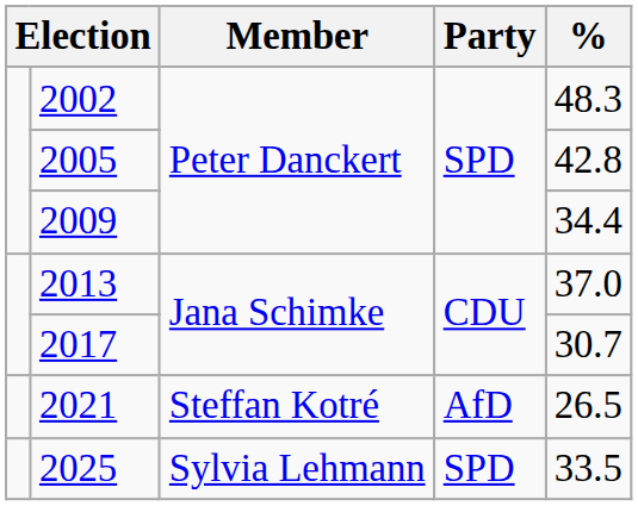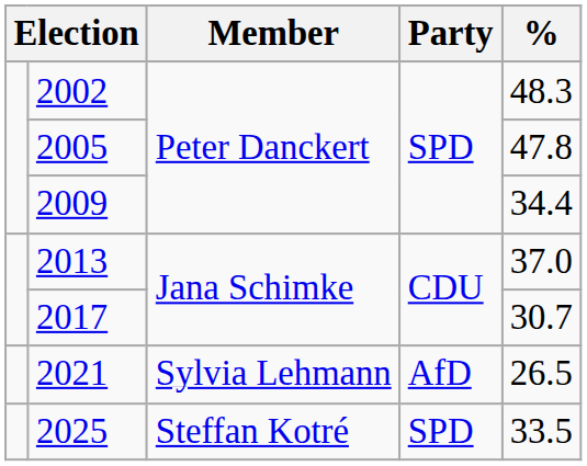2005 | %: 42.8 -> 47.8
2021 | Member: Steffan Kotré -> Sylvia Lehmann
2025 | Member: Sylvia Lehmann -> Steffan Kotré
